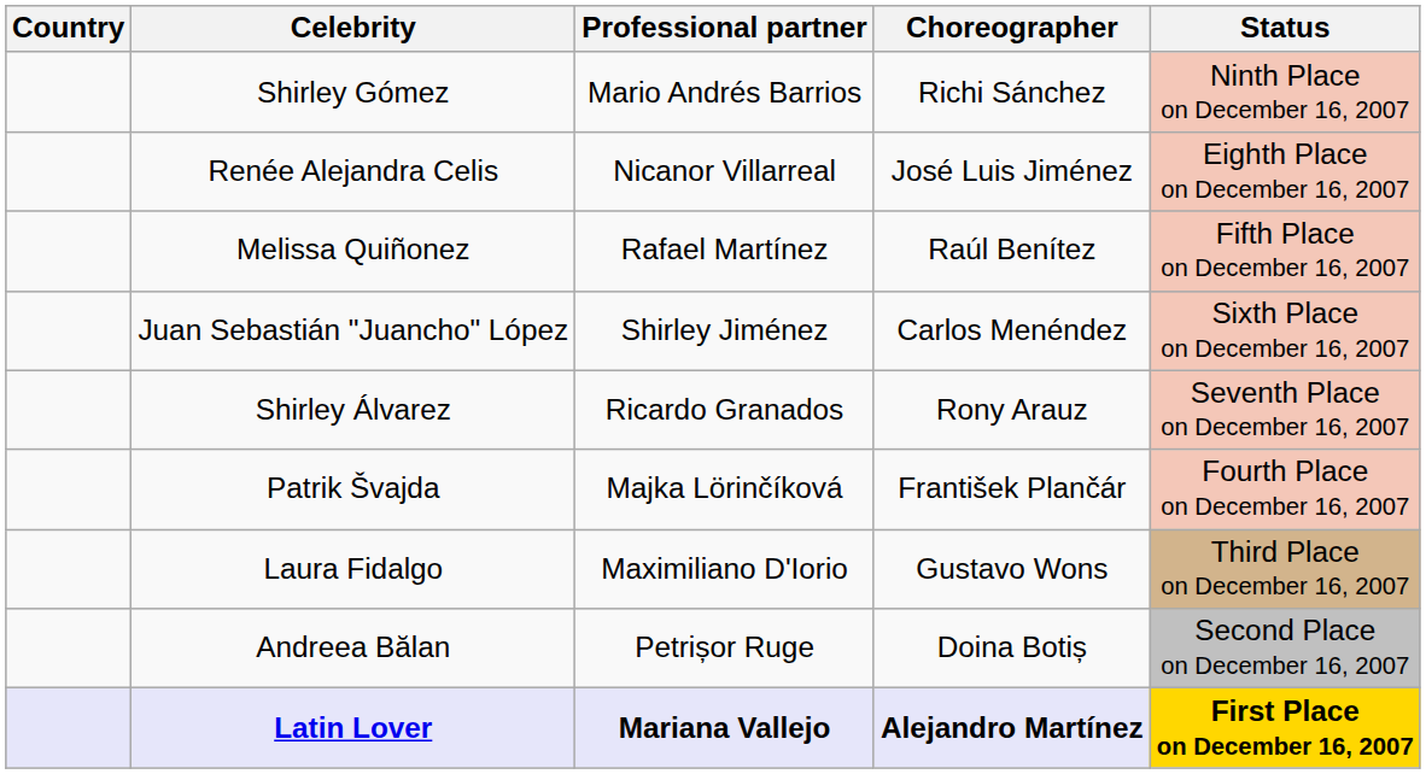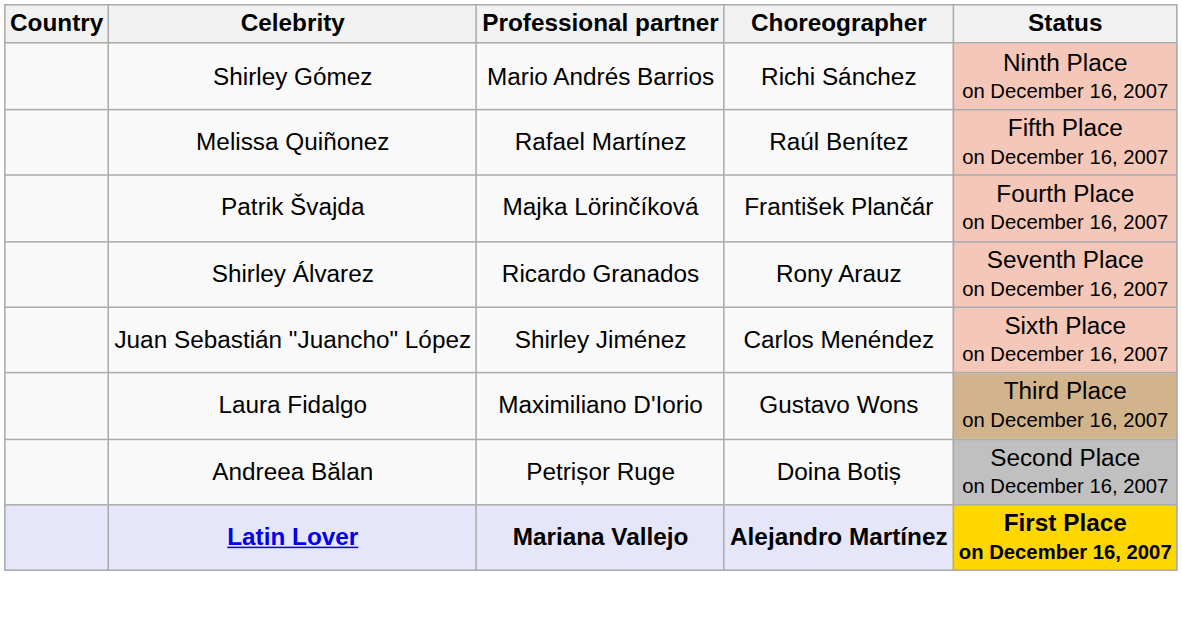- row: Renée Alejandra Celis | Nicanor Villarreal | José Luis Jiménez | Eighth Place on December 16, 2007
rows swapped: Juan Sebastián "Juancho" López <-> Patrik Švajda
